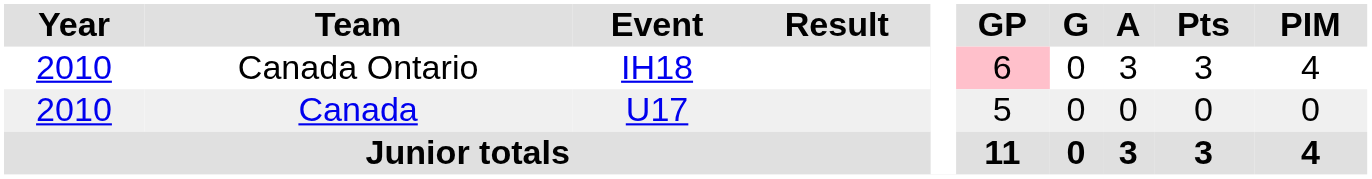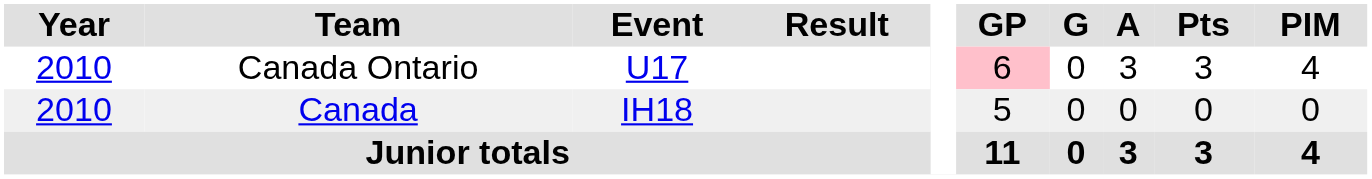Canada Ontario | Event: IH18 -> U17
Canada | Event: U17 -> IH18
